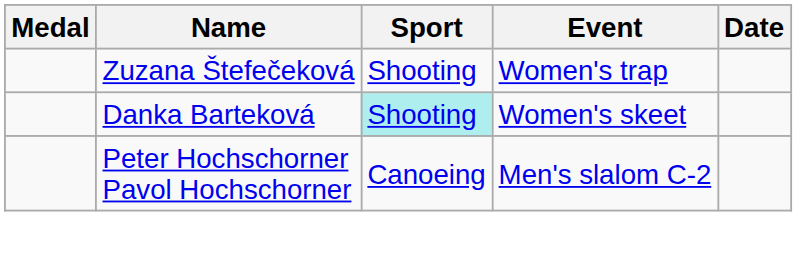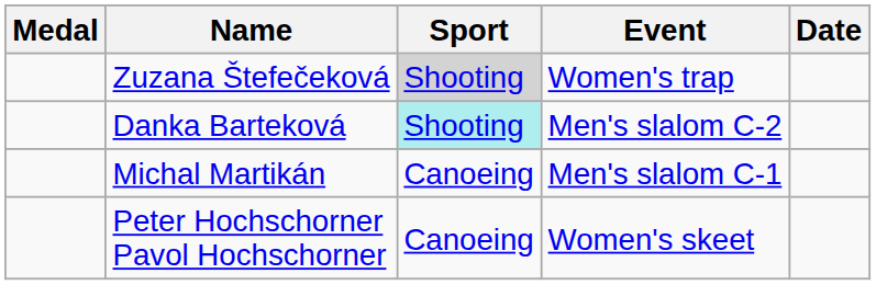Zuzana Štefečeková | Sport: no background -> lightgrey background
Danka Barteková | Event: Women's skeet -> Men's slalom C-2
+ row: Michal Martikán | Canoeing | Men's slalom C-1
Peter Hochschorner Pavol Hochschorner | Event: Men's slalom C-2 -> Women's skeet
